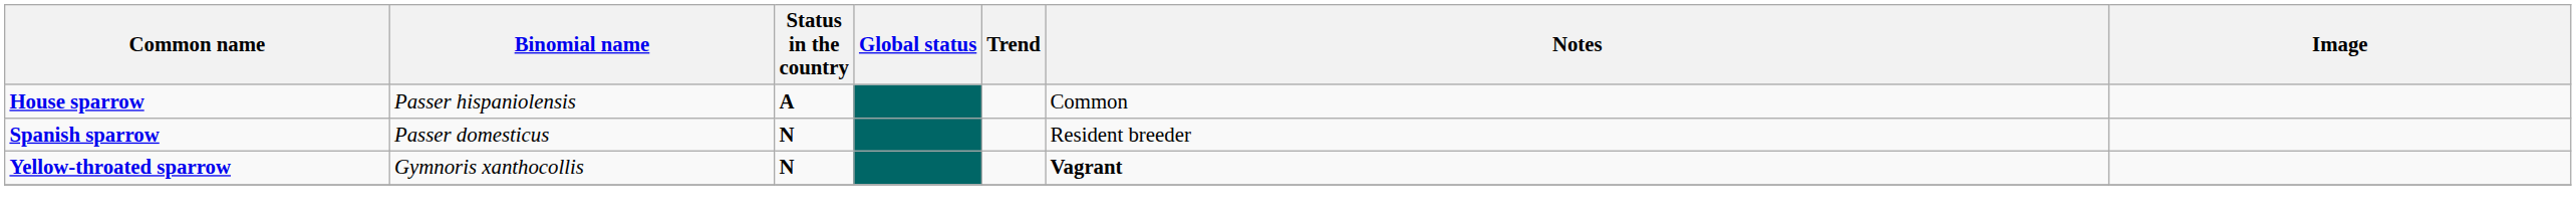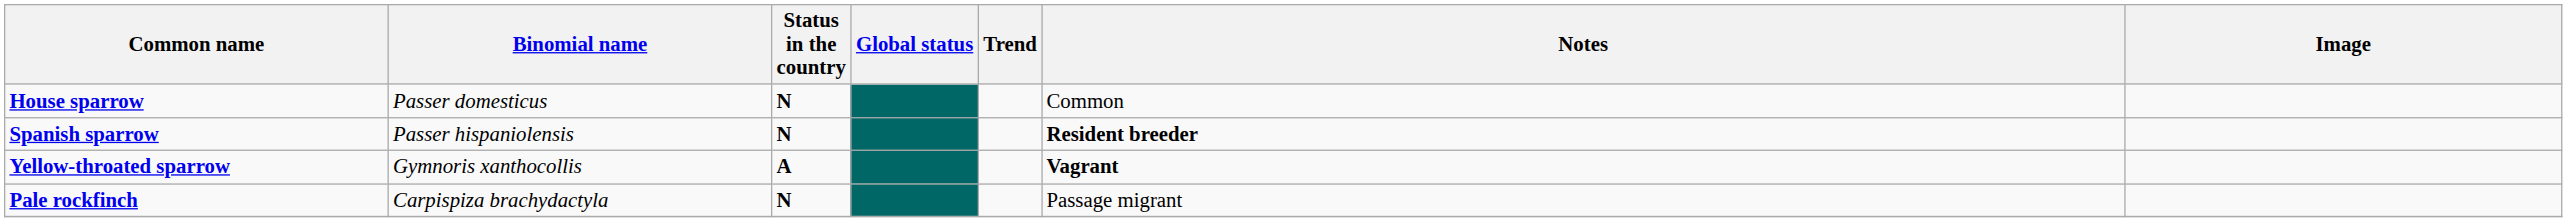House sparrow | Binomial name: Passer hispaniolensis -> Passer domesticus
House sparrow | Status in the country: A -> N
Spanish sparrow | Binomial name: Passer domesticus -> Passer hispaniolensis
Spanish sparrow | Notes: normal -> bold
Yellow-throated sparrow | Status in the country: N -> A
+ row: Pale rockfinch | Carpispiza brachydactyla | N | Passage migrant
